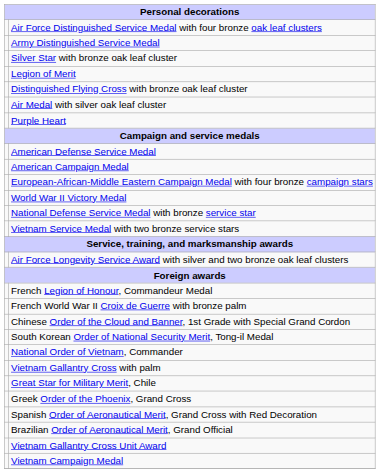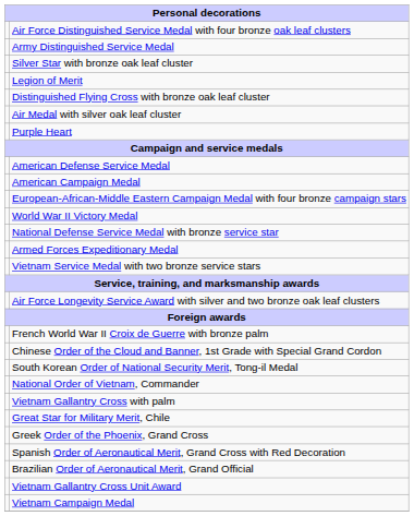+ row: Armed Forces Expeditionary Medal
- row: French Legion of Honour, Commandeur Medal
